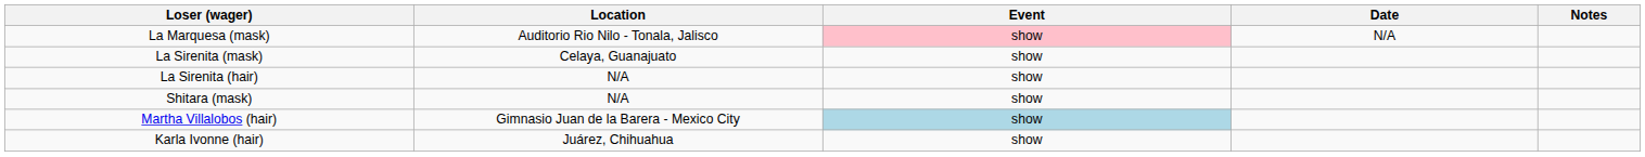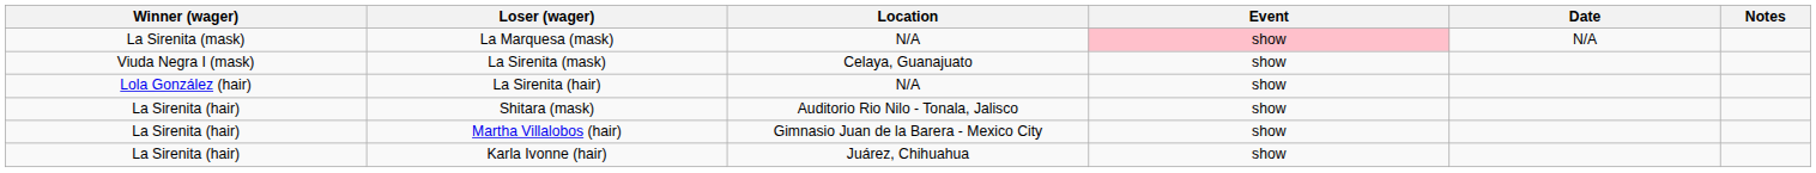+ column: Winner (wager) | La Sirenita (mask) | Viuda Negra I (mask) | Lola González (hair) | La Sirenita (hair) | La Sirenita (hair) | La Sirenita (hair)
La Marquesa (mask) | Location: Auditorio Rio Nilo - Tonala, Jalisco -> N/A
Shitara (mask) | Location: N/A -> Auditorio Rio Nilo - Tonala, Jalisco
Martha Villalobos (hair) | Event: lightblue background -> no background
